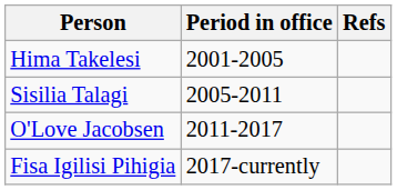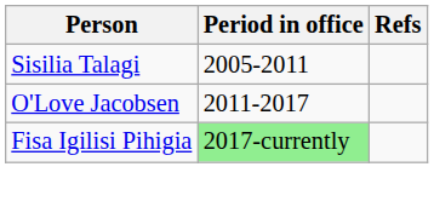- row: Hima Takelesi | 2001-2005
Fisa Igilisi Pihigia | Period in office: no background -> lightgreen background
